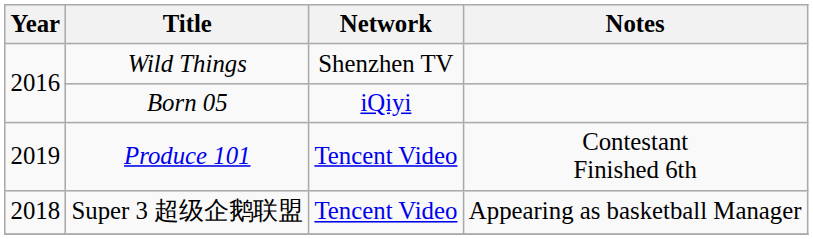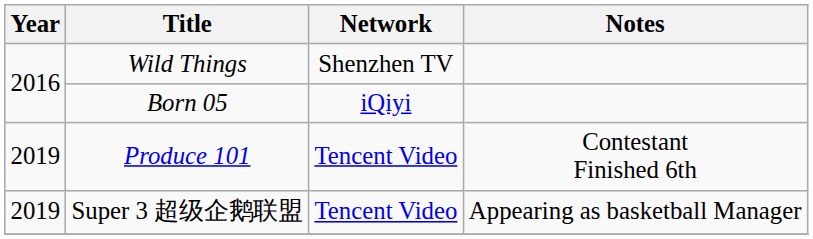Super 3 超级企鹅联盟 | Year: 2018 -> 2019
